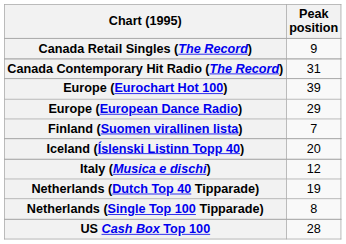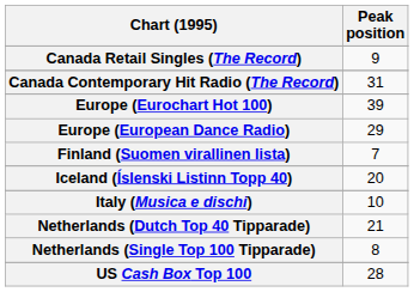Italy (Musica e dischi) | Peak position: 12 -> 10
Netherlands (Dutch Top 40 Tipparade) | Peak position: 19 -> 21
